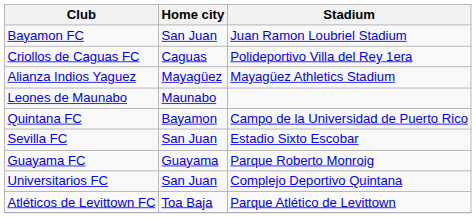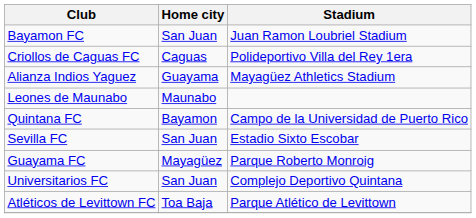Alianza Indios Yaguez | Home city: Mayagüez -> Guayama
Guayama FC | Home city: Guayama -> Mayagüez
